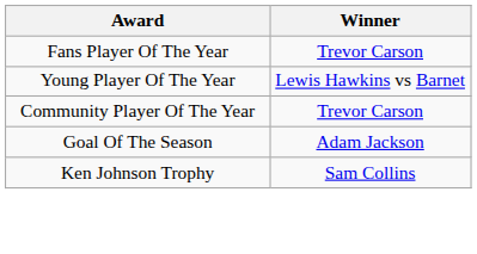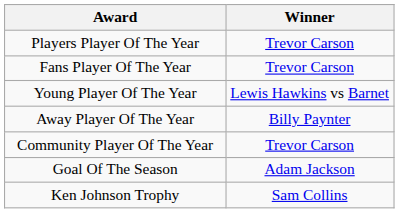+ row: Players Player Of The Year | Trevor Carson
+ row: Away Player Of The Year | Billy Paynter
